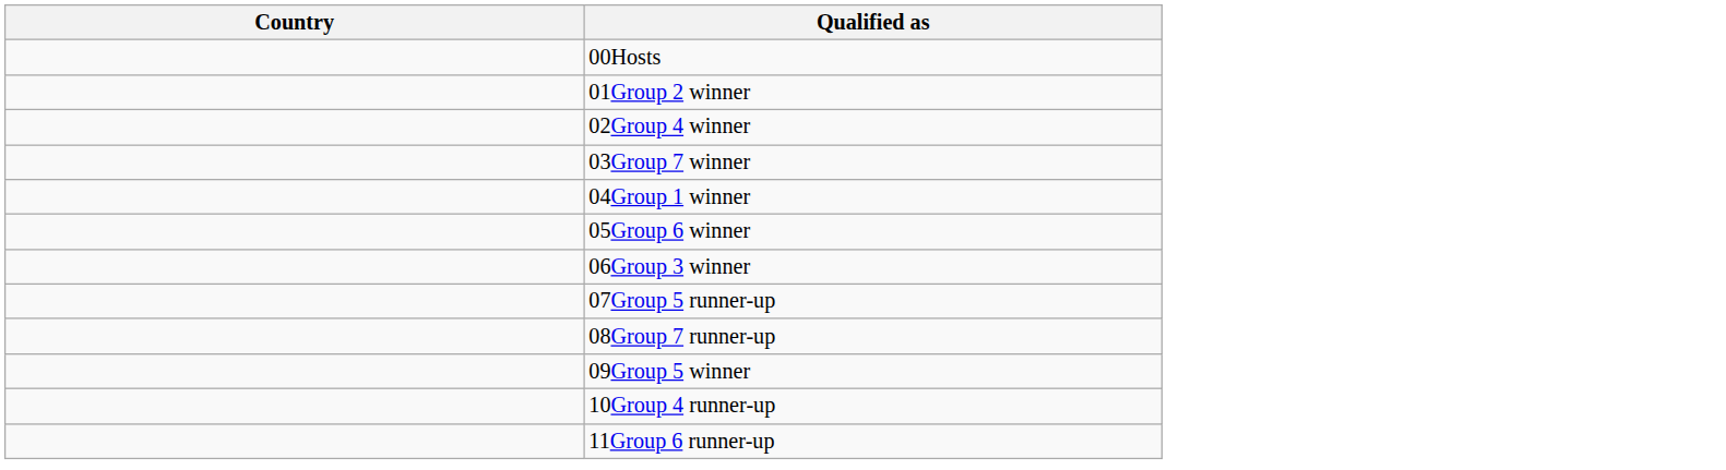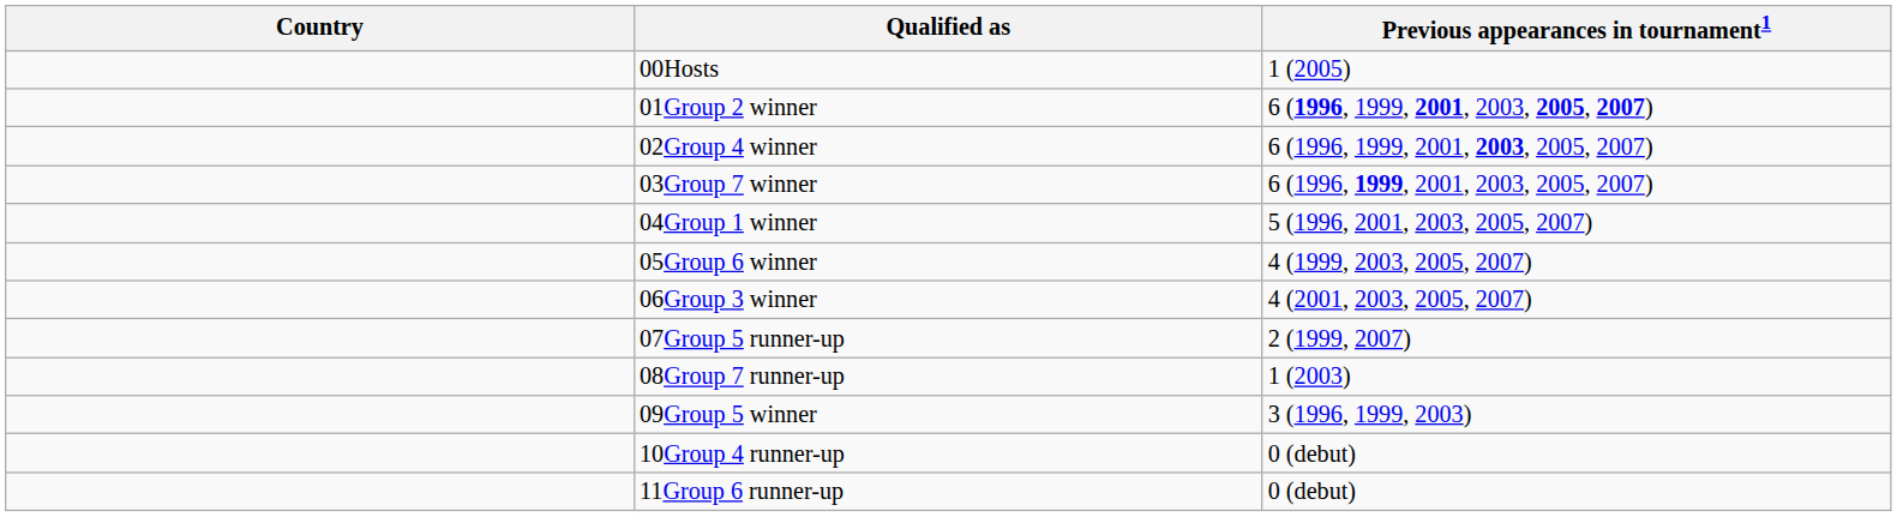+ column: Previous appearances in tournament1 | 1 (2005) | 6 (1996, 1999, 2001, 2003, 2005, 2007) | 6 (1996, 1999, 2001, 2003, 2005, 2007) | 6 (1996, 1999, 2001, 2003, 2005, 2007) | 5 (1996, 2001, 2003, 2005, 2007) | 4 (1999, 2003, 2005, 2007) | 4 (2001, 2003, 2005, 2007) | 2 (1999, 2007) | 1 (2003) | 3 (1996, 1999, 2003) | 0 (debut) | 0 (debut)
